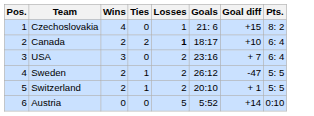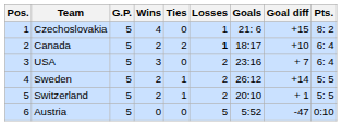+ column: G.P. | 5 | 5 | 5 | 5 | 5 | 5
Sweden | Goal diff: -47 -> +14
Austria | Goal diff: +14 -> -47
